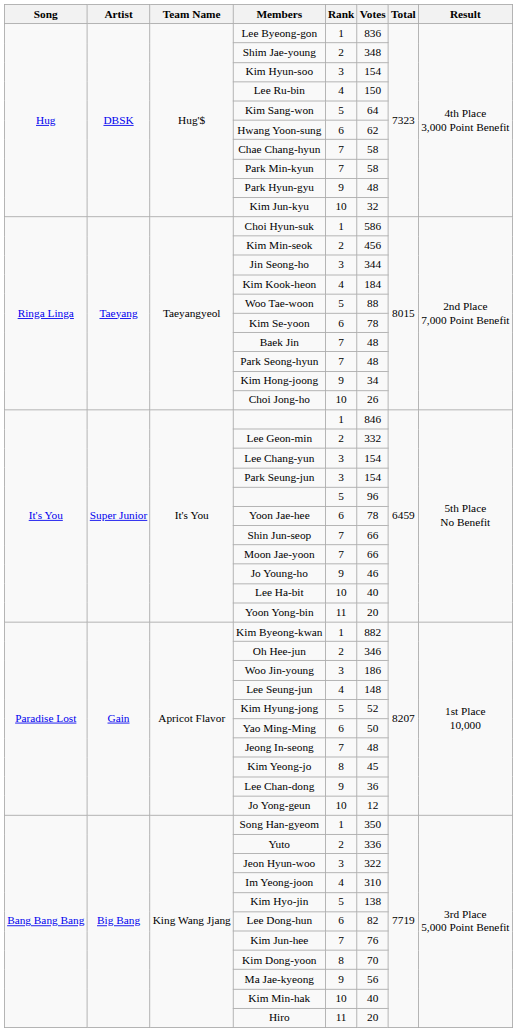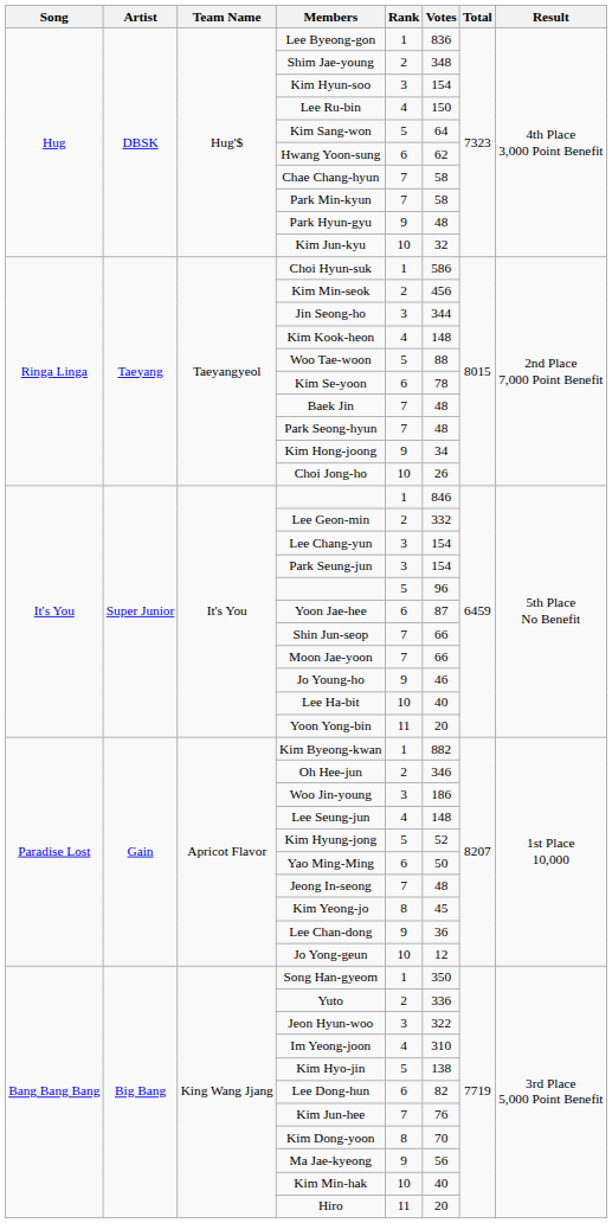Kim Kook-heon | Votes: 184 -> 148
Yoon Jae-hee | Votes: 78 -> 87
